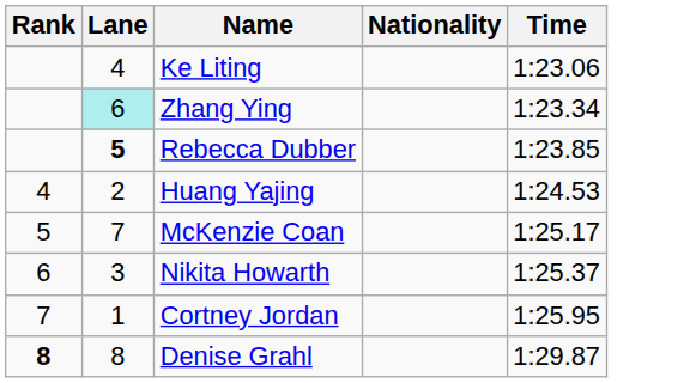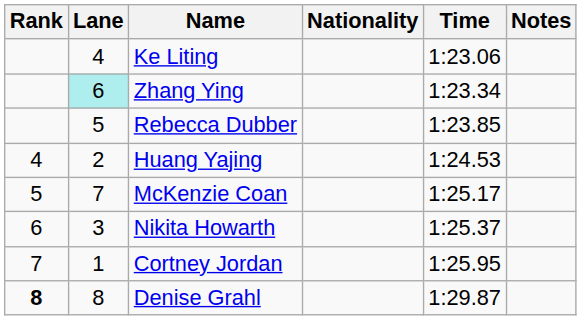+ column: Notes
Rebecca Dubber | Lane: bold -> normal
